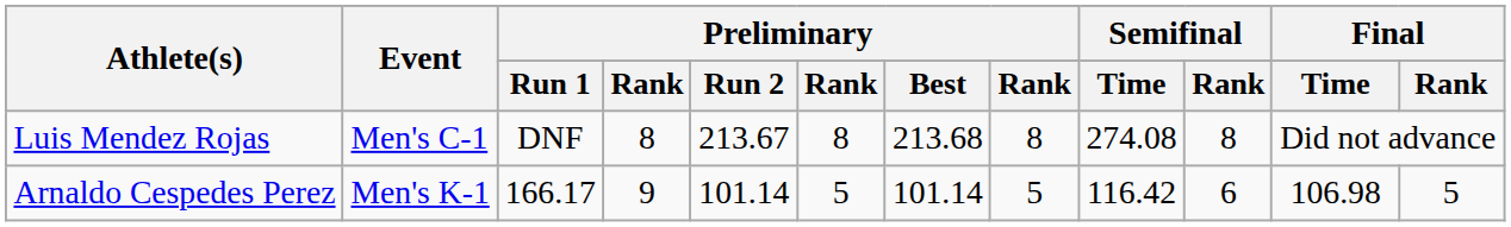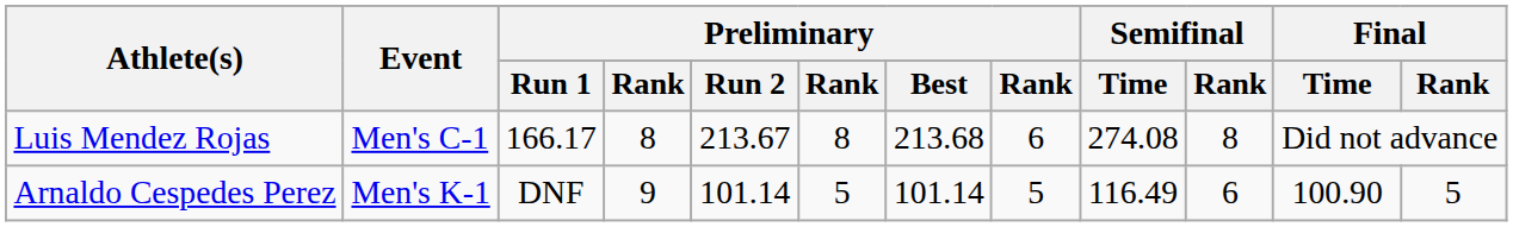Luis Mendez Rojas | Preliminary / Run 1: DNF -> 166.17
Luis Mendez Rojas | column 8: 8 -> 6
Arnaldo Cespedes Perez | Preliminary / Run 1: 166.17 -> DNF
Arnaldo Cespedes Perez | Semifinal / Time: 116.42 -> 116.49
Arnaldo Cespedes Perez | Final / Time: 106.98 -> 100.90
